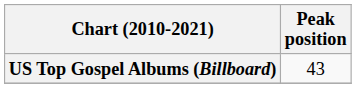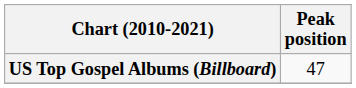US Top Gospel Albums (Billboard) | Peak position: 43 -> 47
